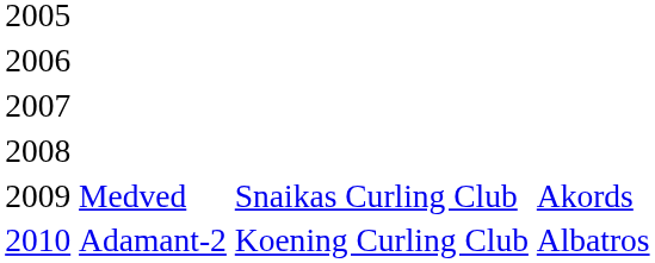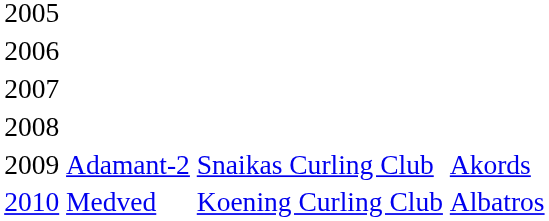2009 | column 2: Medved -> Adamant-2
2010 | column 2: Adamant-2 -> Medved
